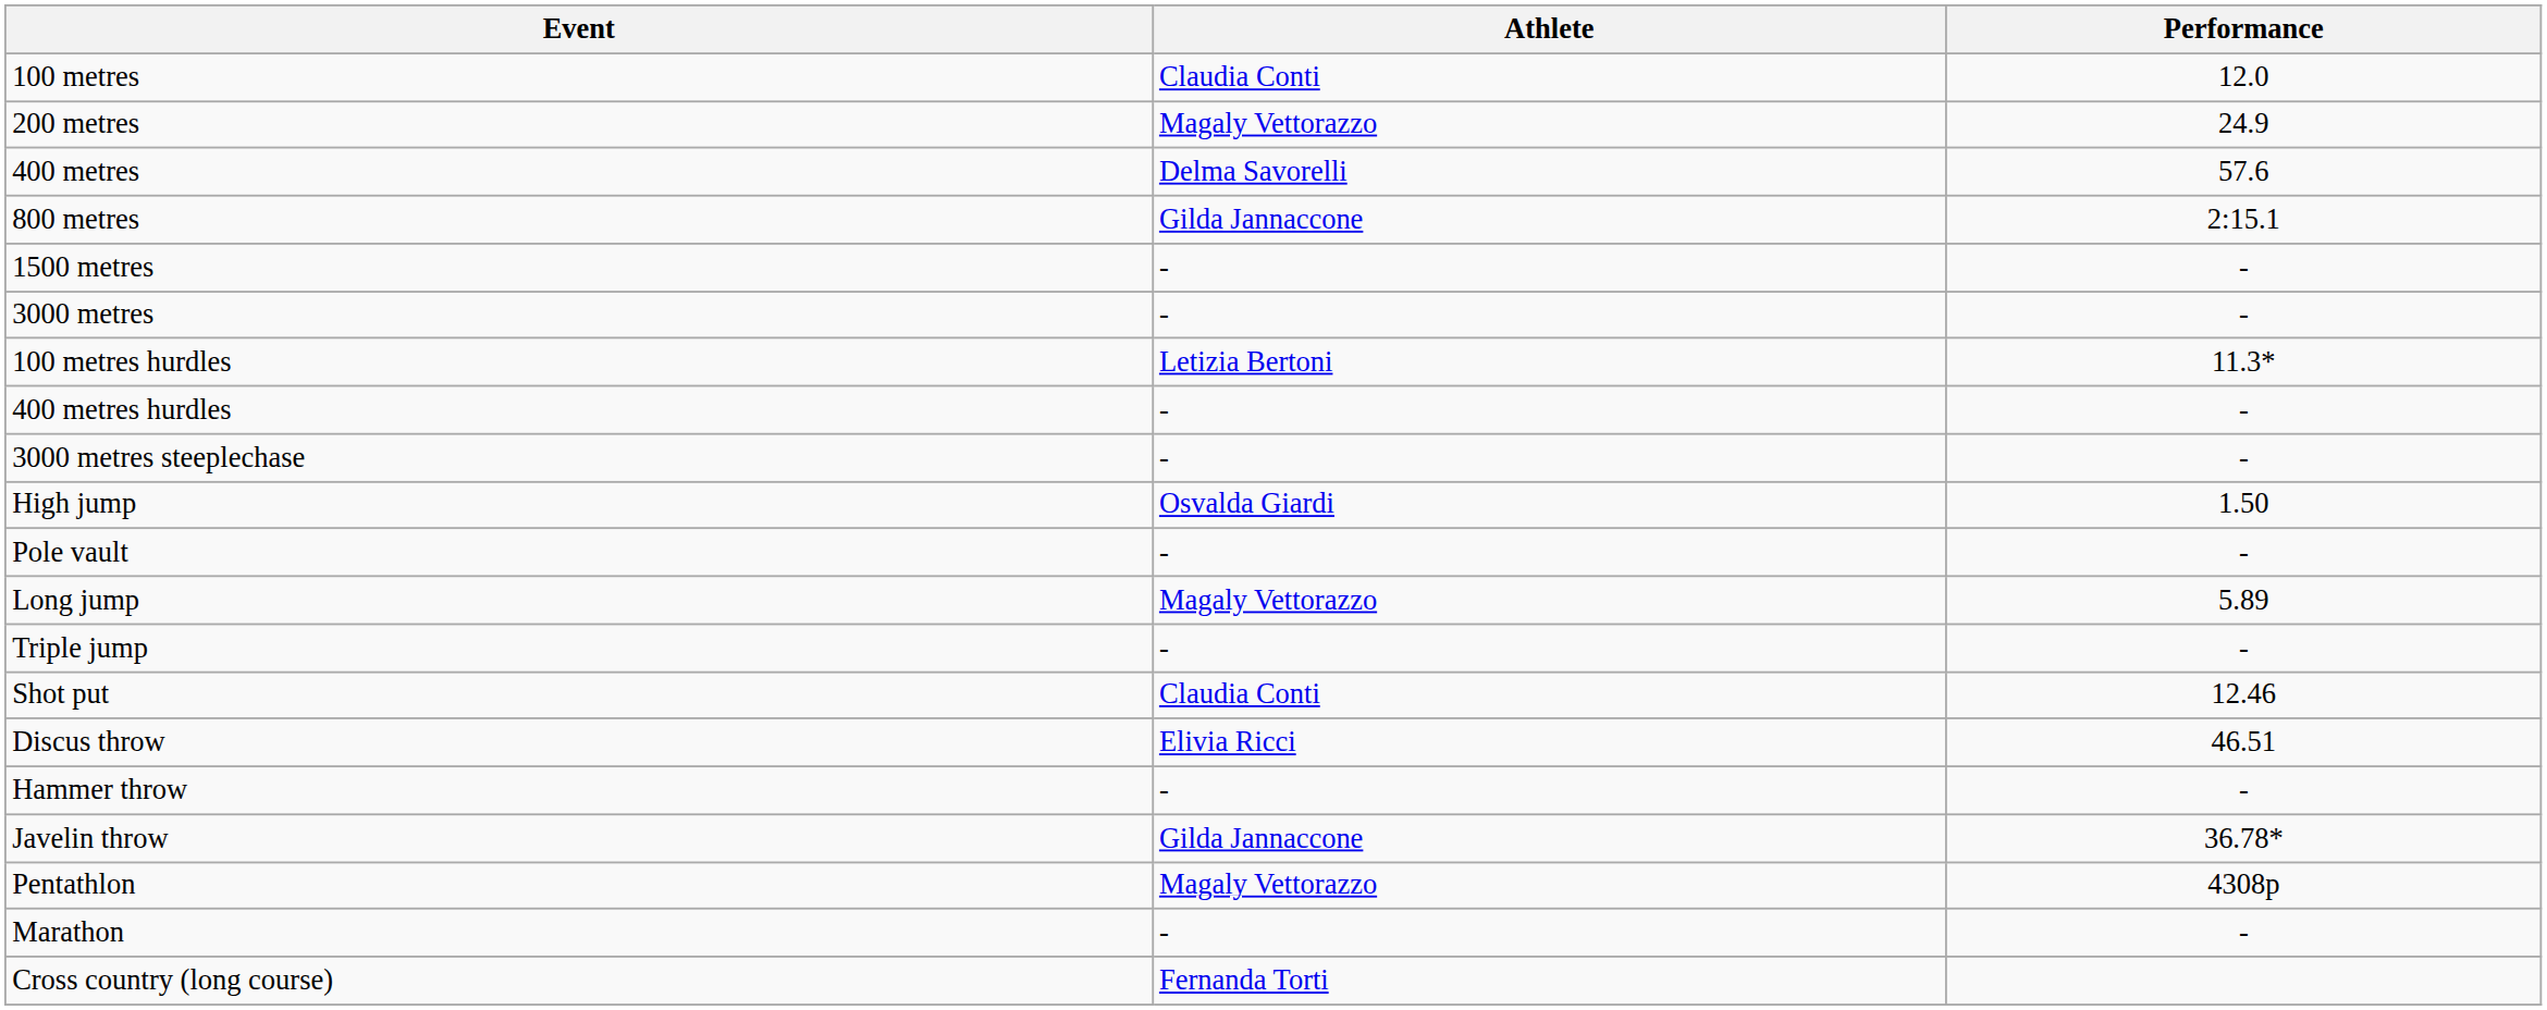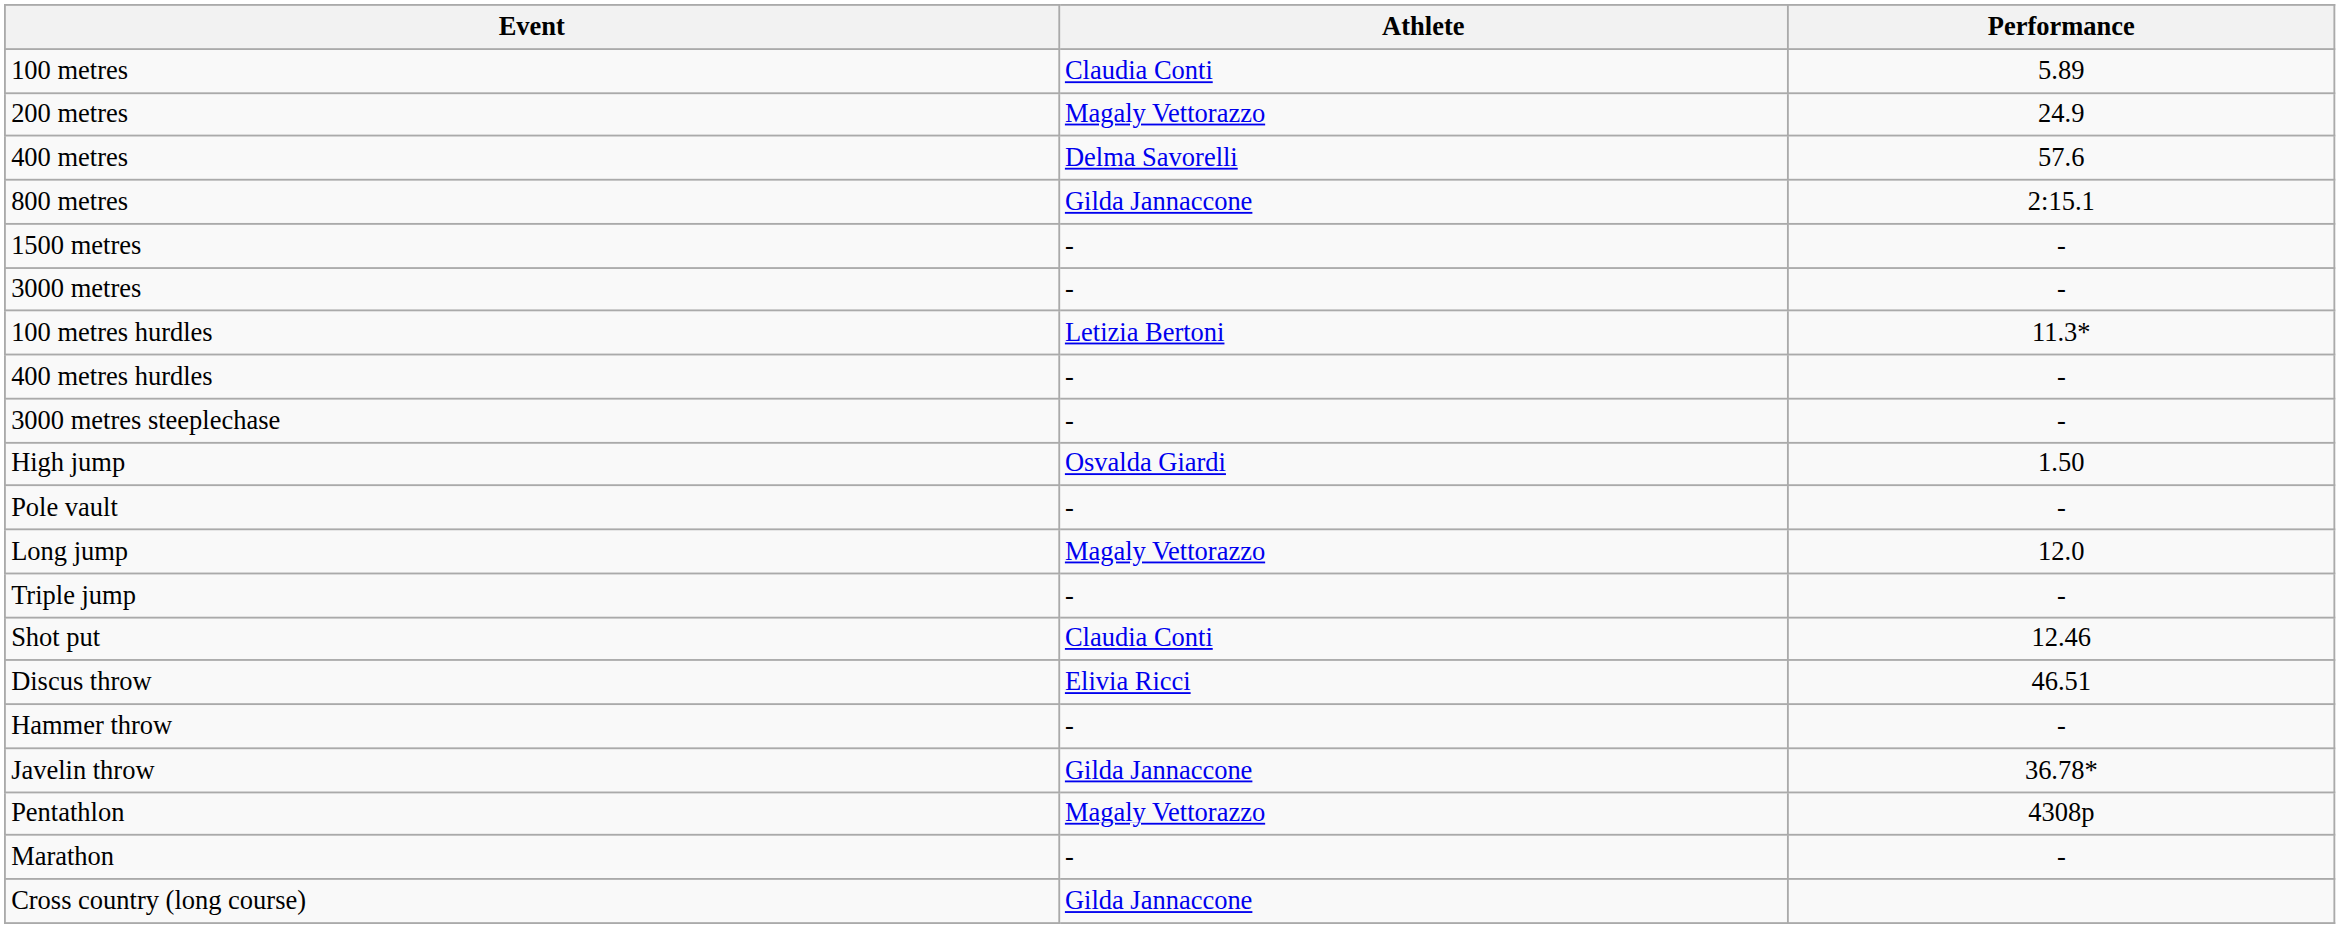100 metres | Performance: 12.0 -> 5.89
Long jump | Performance: 5.89 -> 12.0
Cross country (long course) | Athlete: Fernanda Torti -> Gilda Jannaccone
